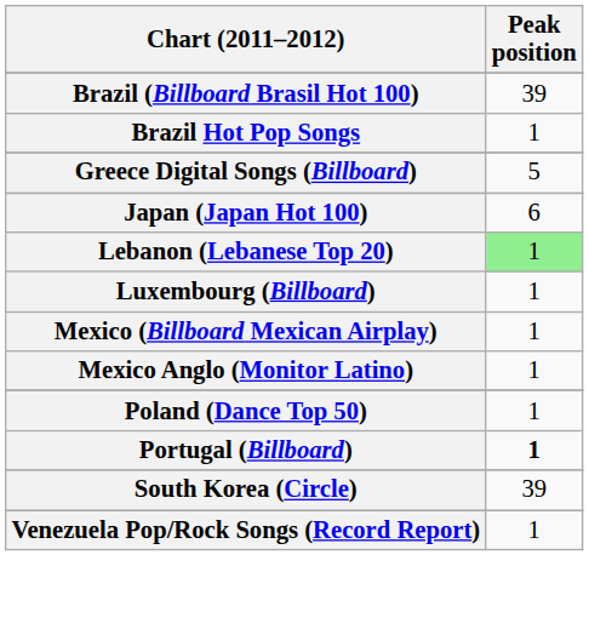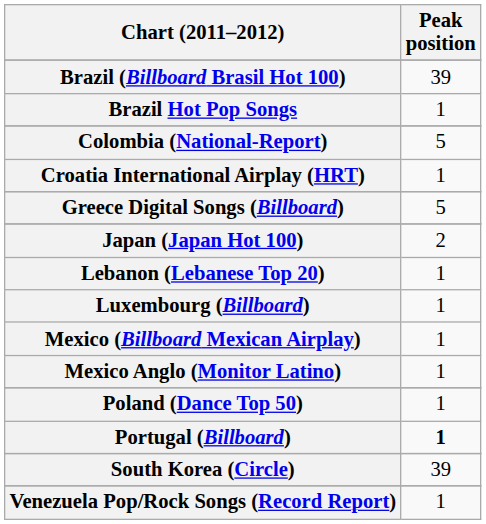+ row: Colombia (National-Report) | 5
+ row: Croatia International Airplay (HRT) | 1
Japan (Japan Hot 100) | Peak position: 6 -> 2
Lebanon (Lebanese Top 20) | Peak position: lightgreen background -> no background
